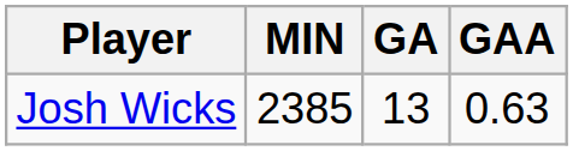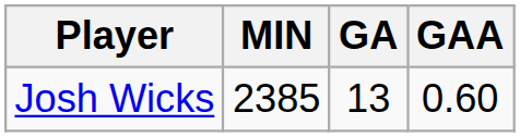Josh Wicks | GAA: 0.63 -> 0.60
